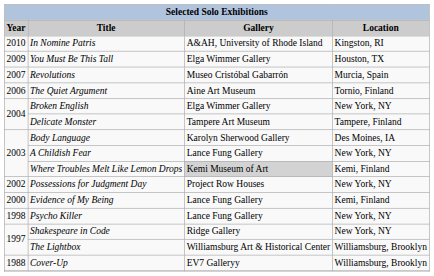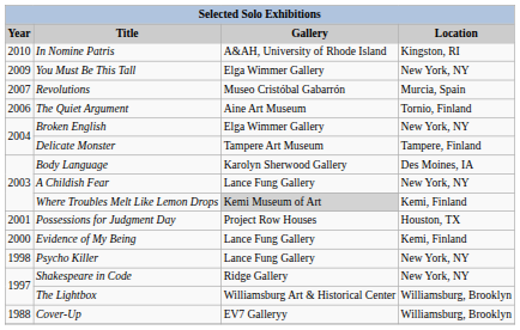You Must Be This Tall | Location: Houston, TX -> New York, NY
Possessions for Judgment Day | Year: 2002 -> 2001
Possessions for Judgment Day | Location: New York, NY -> Houston, TX
